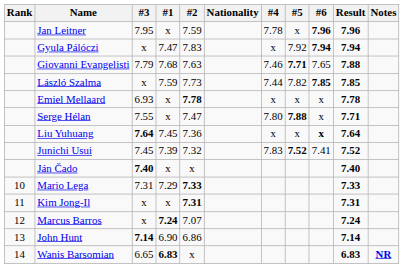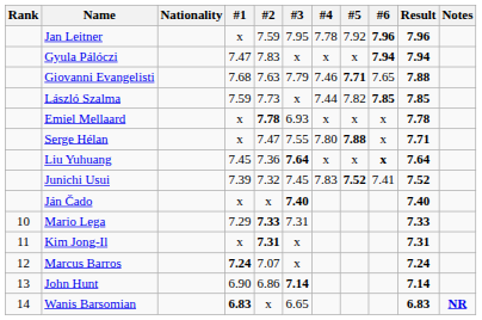columns swapped: Nationality <-> #3
Jan Leitner | #5: x -> 7.92
Gyula Pálóczi | #5: 7.92 -> x
